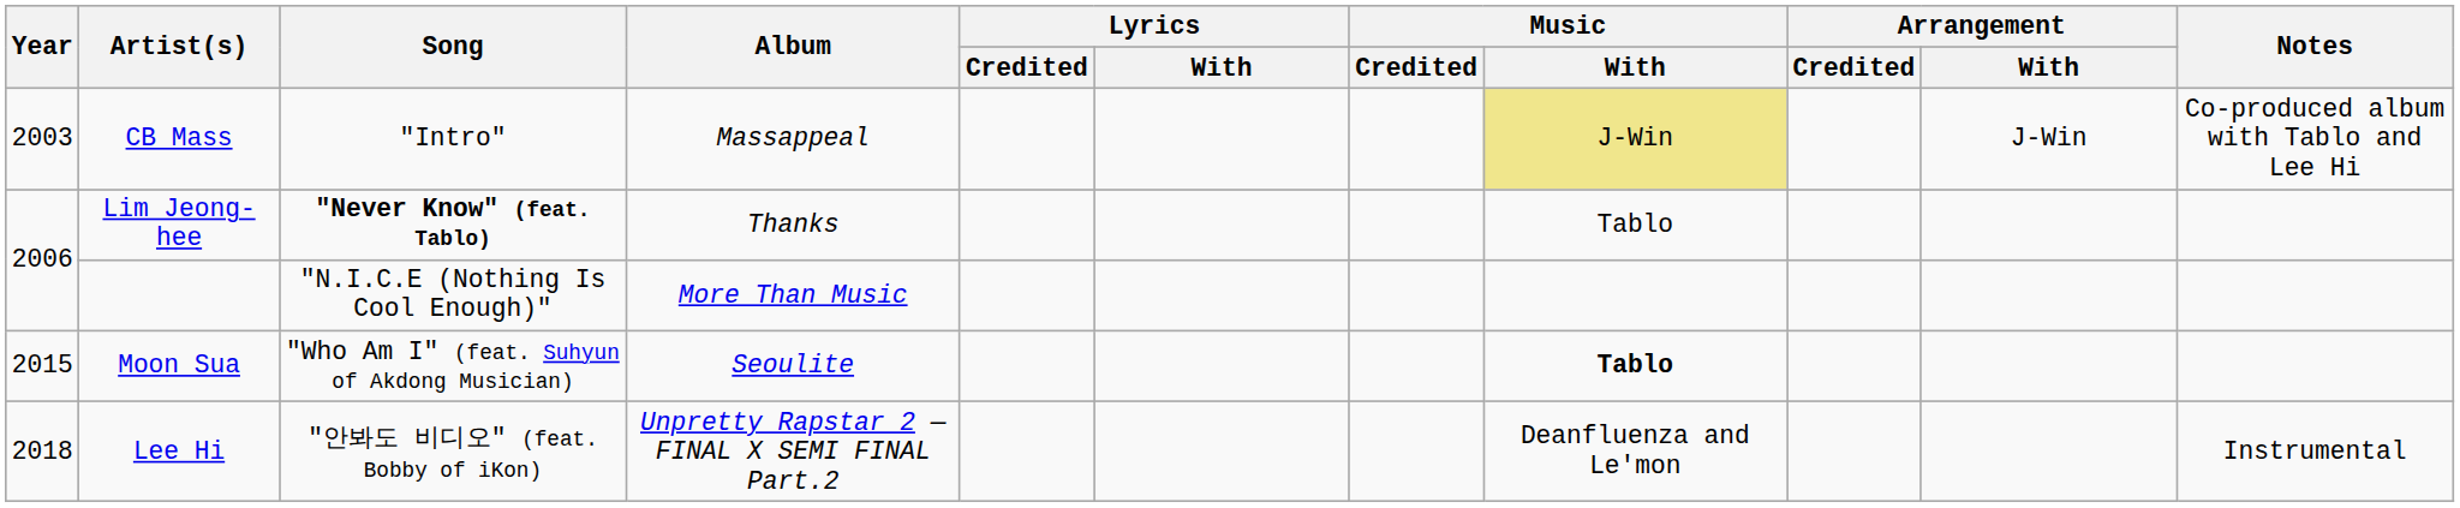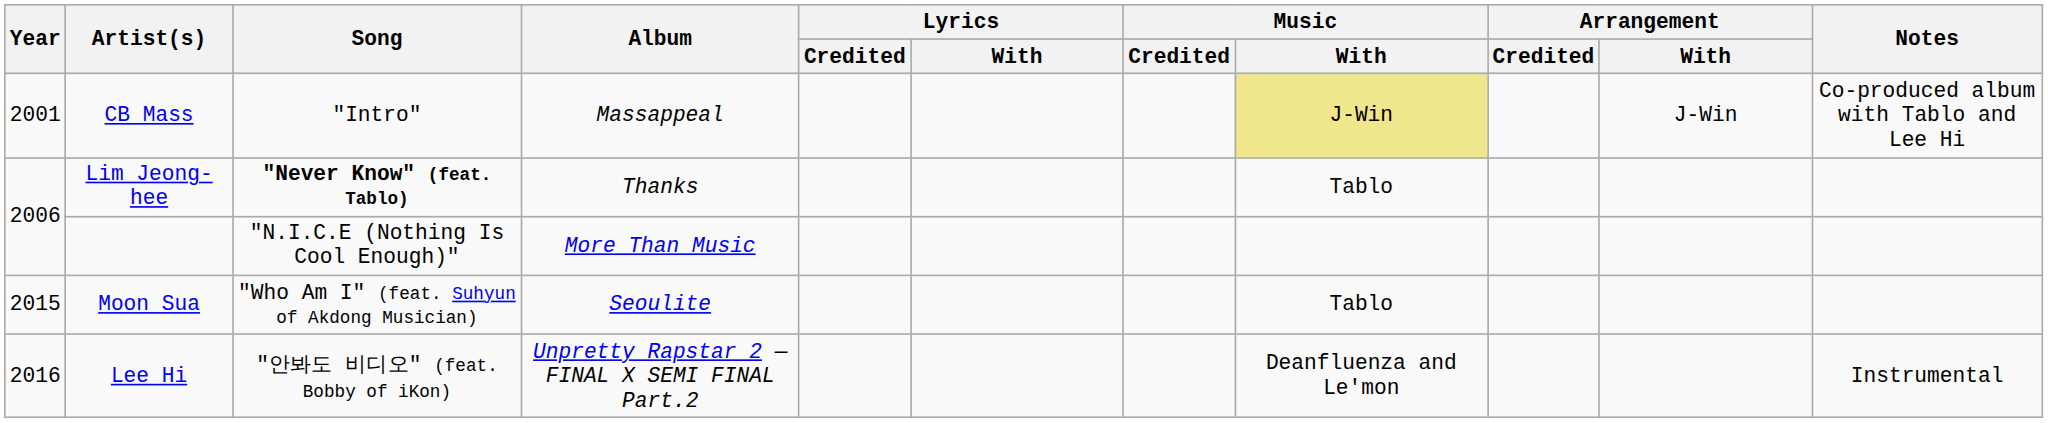CB Mass | Year: 2003 -> 2001
Moon Sua | Music / With: bold -> normal
Lee Hi | Year: 2018 -> 2016
